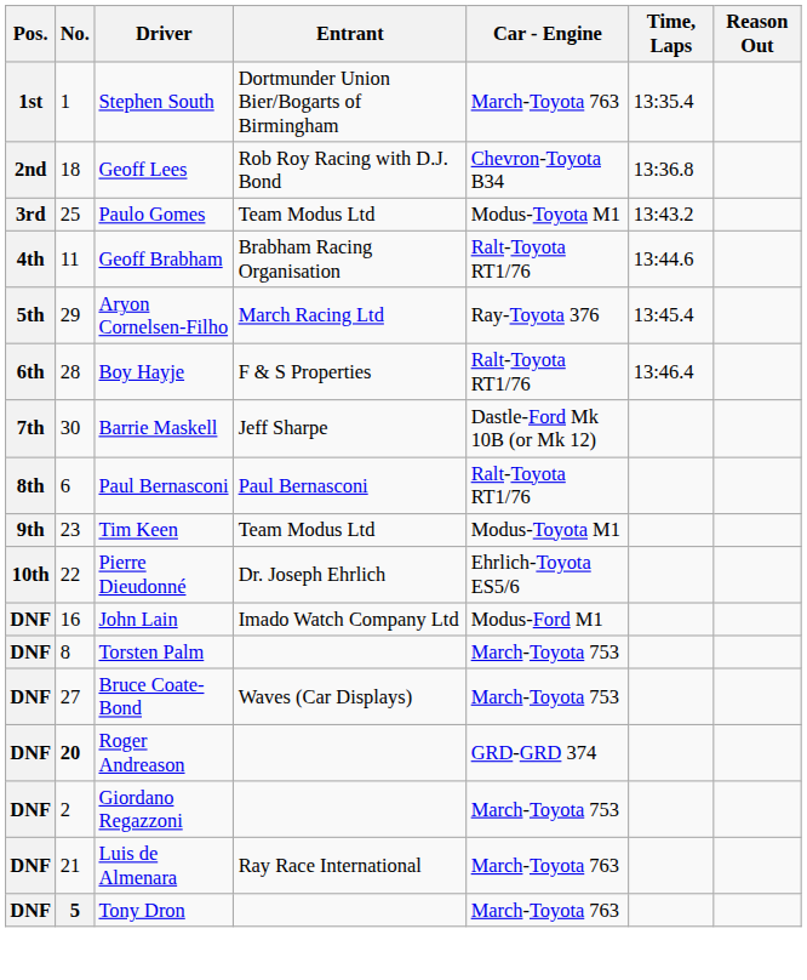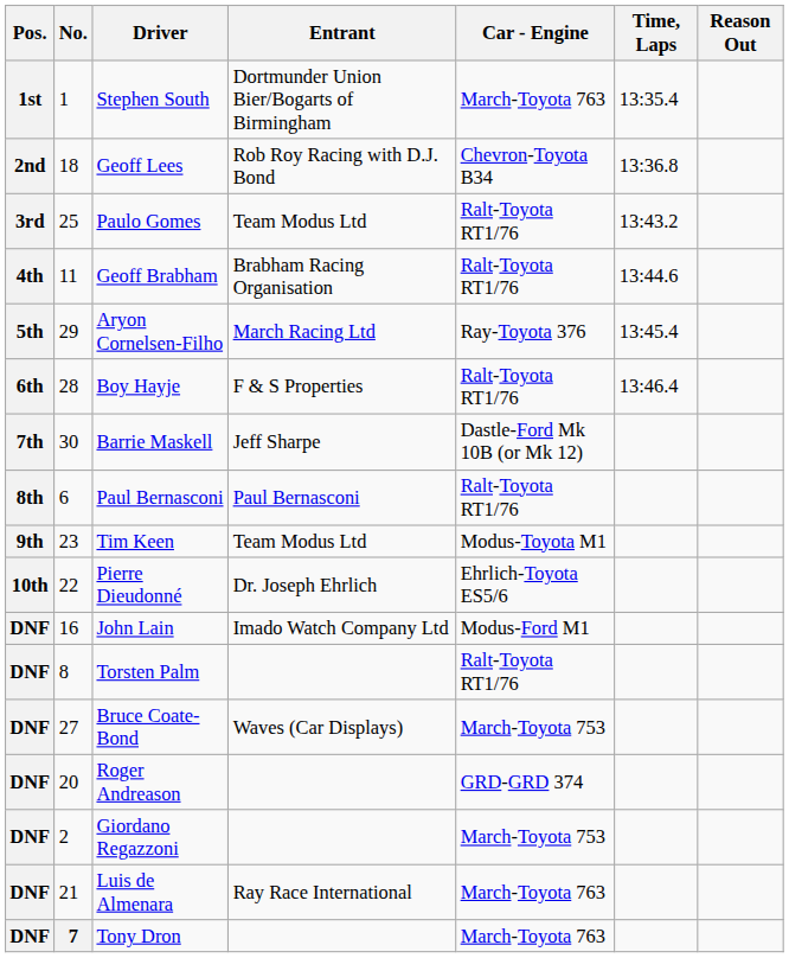Paulo Gomes | Car - Engine: Modus-Toyota M1 -> Ralt-Toyota RT1/76
Torsten Palm | Car - Engine: March-Toyota 753 -> Ralt-Toyota RT1/76
Roger Andreason | No.: bold -> normal
Tony Dron | No.: 5 -> 7
